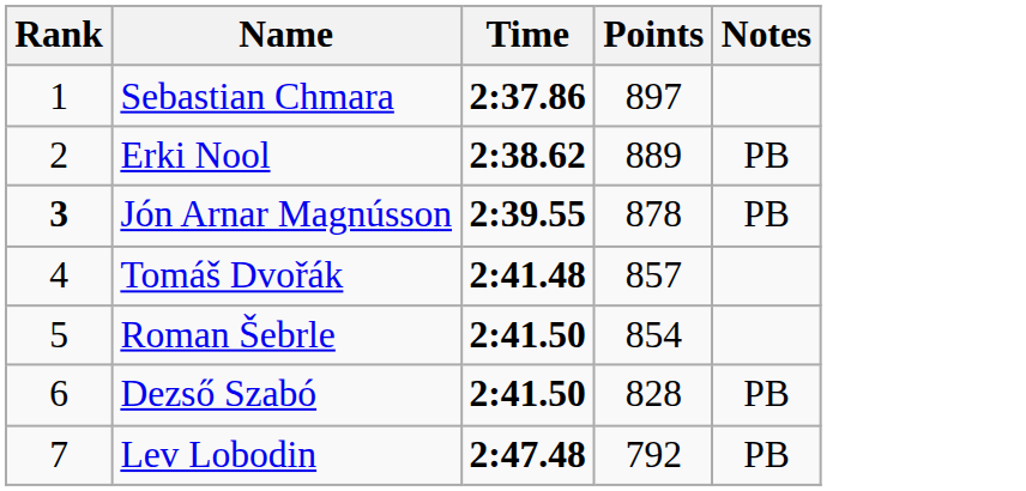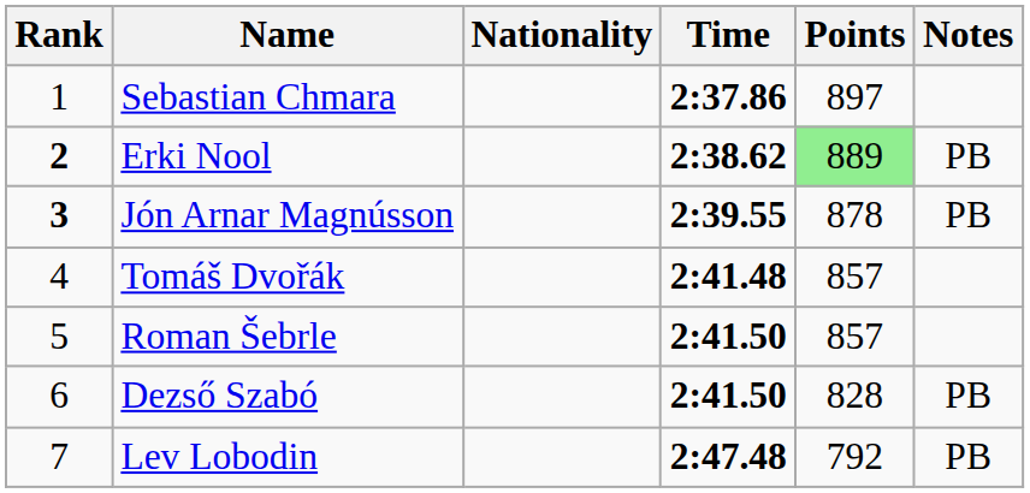+ column: Nationality
Erki Nool | Rank: normal -> bold
Erki Nool | Points: no background -> lightgreen background
Roman Šebrle | Points: 854 -> 857
